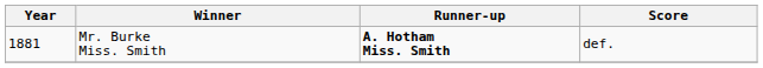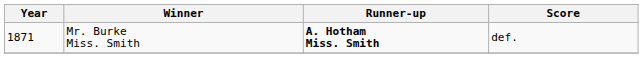Mr. Burke Miss. Smith | Year: 1881 -> 1871
